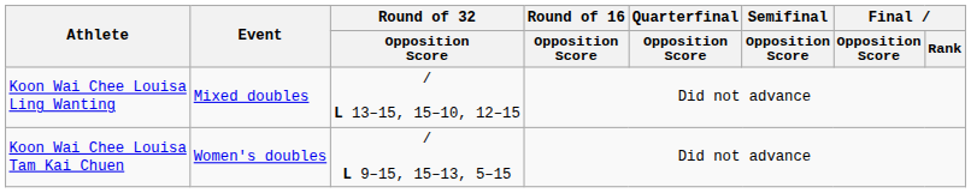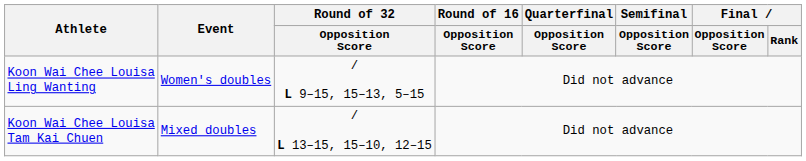Koon Wai Chee Louisa Ling Wanting | Event: Mixed doubles -> Women's doubles
Koon Wai Chee Louisa Ling Wanting | Round of 32 / Opposition Score: / L 13–15, 15–10, 12–15 -> / L 9–15, 15–13, 5–15
Koon Wai Chee Louisa Tam Kai Chuen | Event: Women's doubles -> Mixed doubles
Koon Wai Chee Louisa Tam Kai Chuen | Round of 32 / Opposition Score: / L 9–15, 15–13, 5–15 -> / L 13–15, 15–10, 12–15
